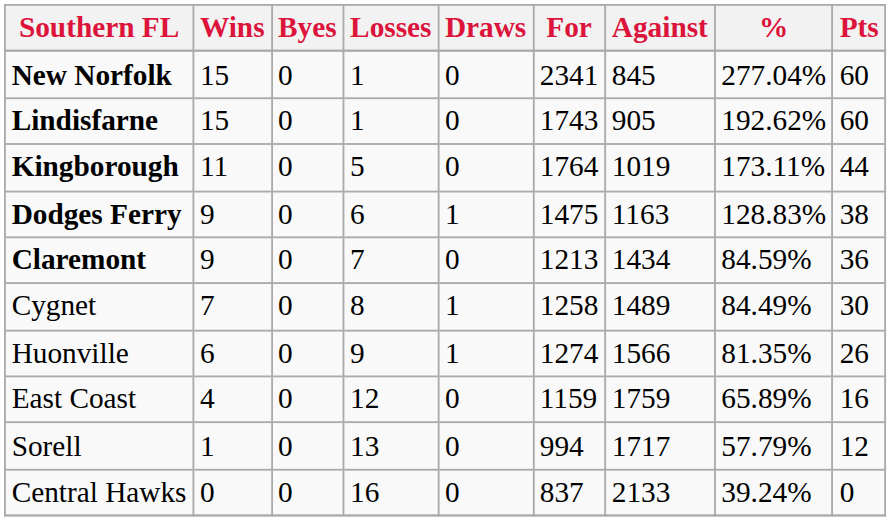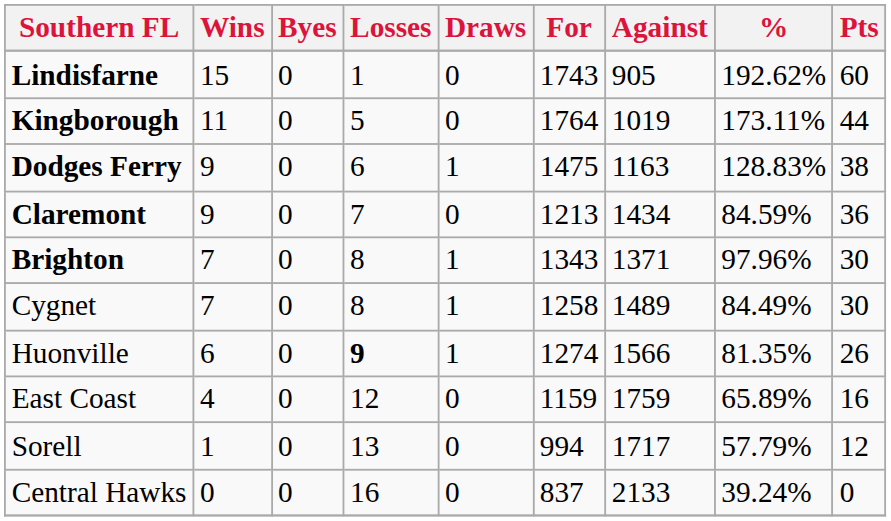- row: New Norfolk | 15 | 0 | 1 | 0 | 2341 | 845 | 277.04% | 60
+ row: Brighton | 7 | 0 | 8 | 1 | 1343 | 1371 | 97.96% | 30
Huonville | Losses: normal -> bold
